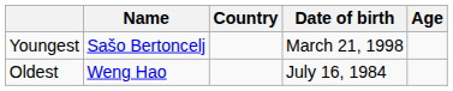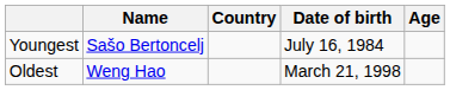Youngest | Date of birth: March 21, 1998 -> July 16, 1984
Oldest | Date of birth: July 16, 1984 -> March 21, 1998
